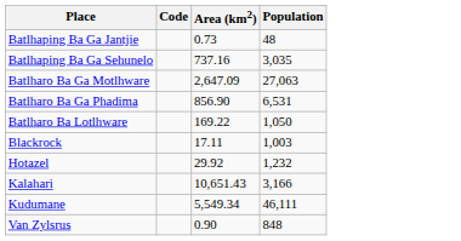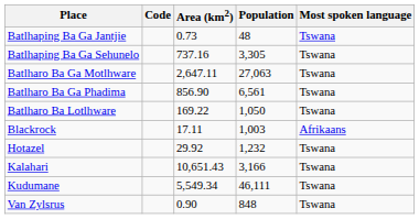+ column: Most spoken language | Tswana | Tswana | Tswana | Tswana | Tswana | Afrikaans | Tswana | Tswana | Tswana | Tswana
Batlhaping Ba Ga Sehunelo | Population: 3,035 -> 3,305
Batlharo Ba Ga Motlhware | Area (km2): 2,647.09 -> 2,647.11
Batlharo Ba Ga Phadima | Population: 6,531 -> 6,561
